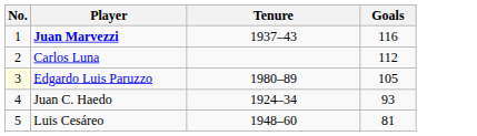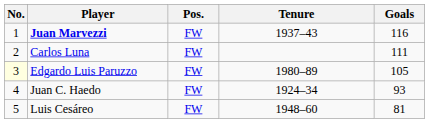+ column: Pos. | FW | FW | FW | FW | FW
Carlos Luna | Goals: 112 -> 111
